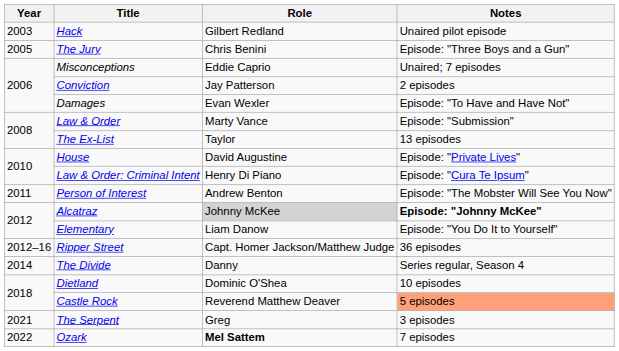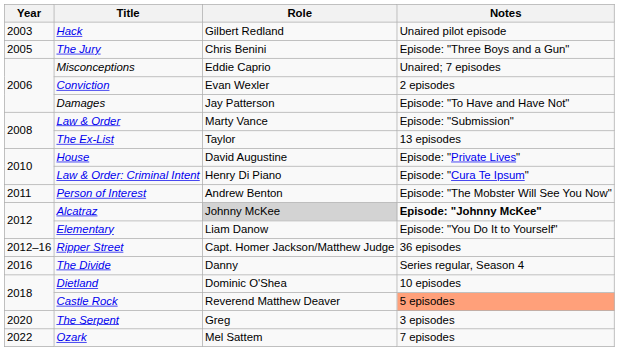Conviction | Role: Jay Patterson -> Evan Wexler
Damages | Role: Evan Wexler -> Jay Patterson
The Divide | Year: 2014 -> 2016
The Serpent | Year: 2021 -> 2020
Ozark | Role: bold -> normal
